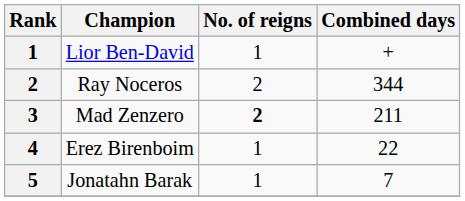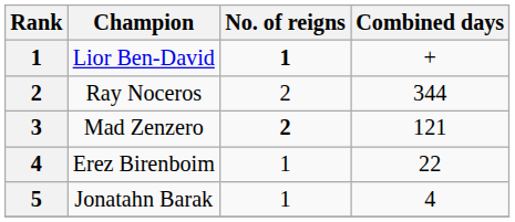Lior Ben-David | No. of reigns: normal -> bold
Mad Zenzero | Combined days: 211 -> 121
Jonatahn Barak | Combined days: 7 -> 4
